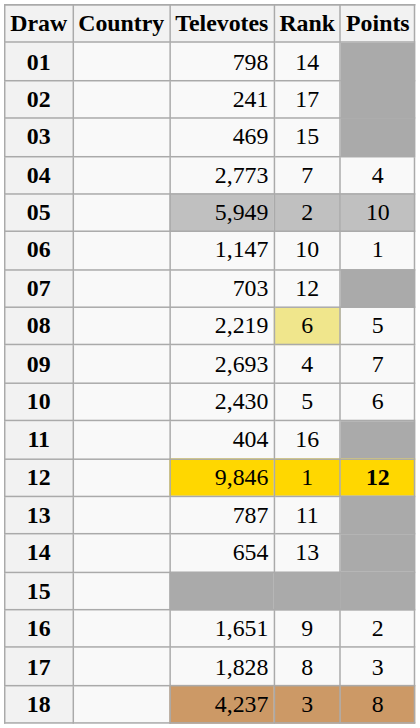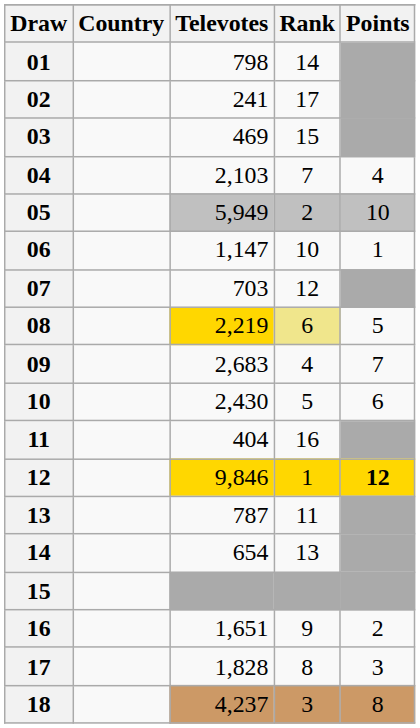04 | Televotes: 2,773 -> 2,103
08 | Televotes: no background -> gold background
09 | Televotes: 2,693 -> 2,683
